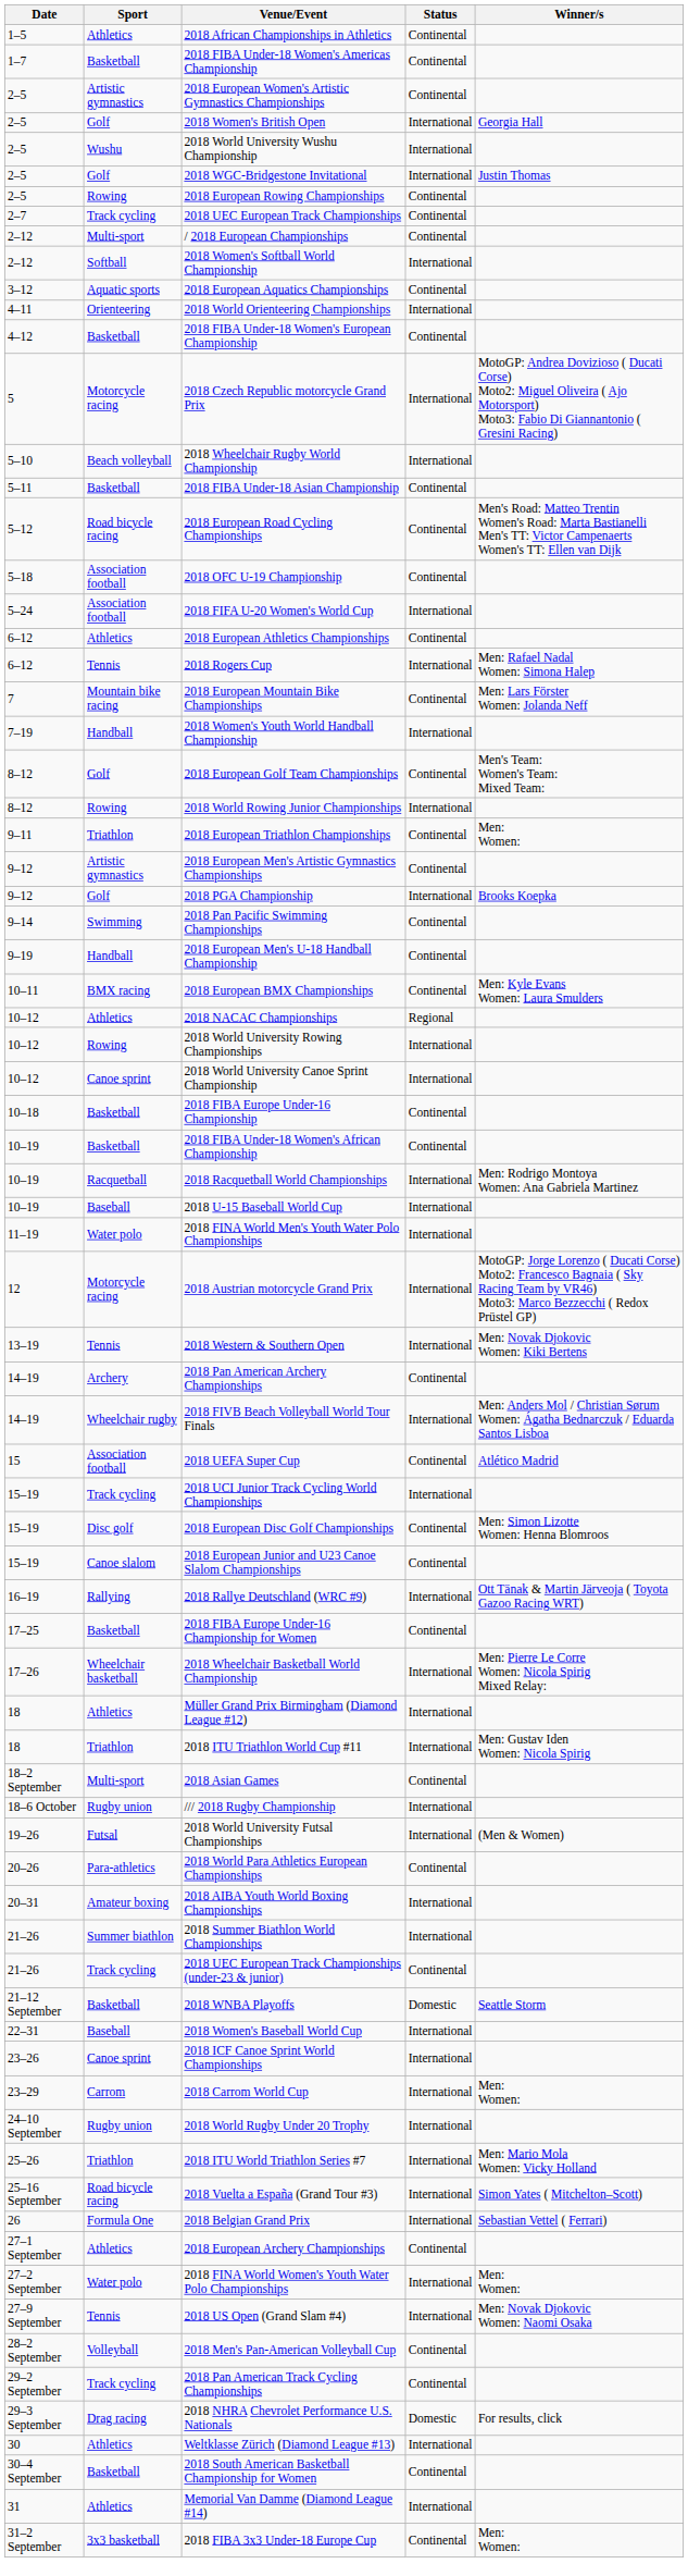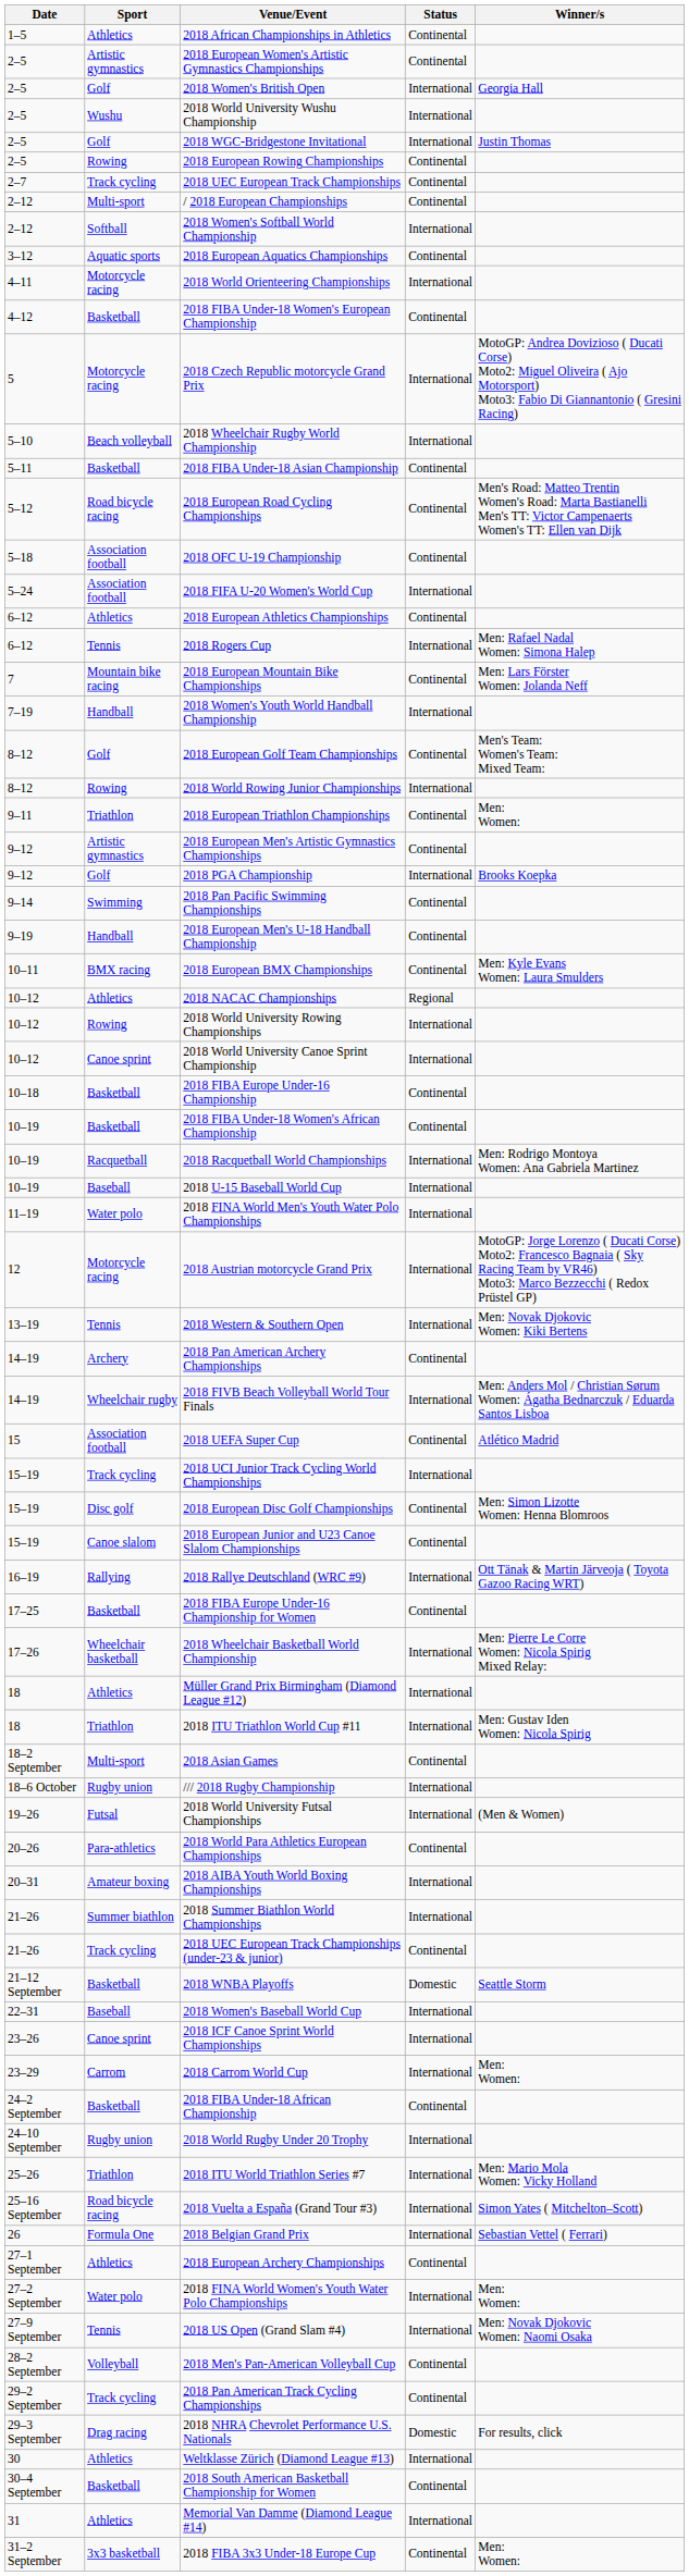- row: 1–7 | Basketball | 2018 FIBA Under-18 Women's Americas Championship | Continental
2018 World Orienteering Championships | Sport: Orienteering -> Motorcycle racing
+ row: 24–2 September | Basketball | 2018 FIBA Under-18 African Championship | Continental
